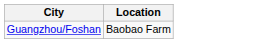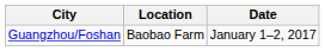+ column: Date | January 1–2, 2017
